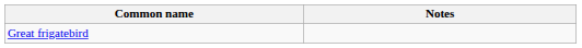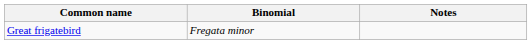+ column: Binomial | Fregata minor
